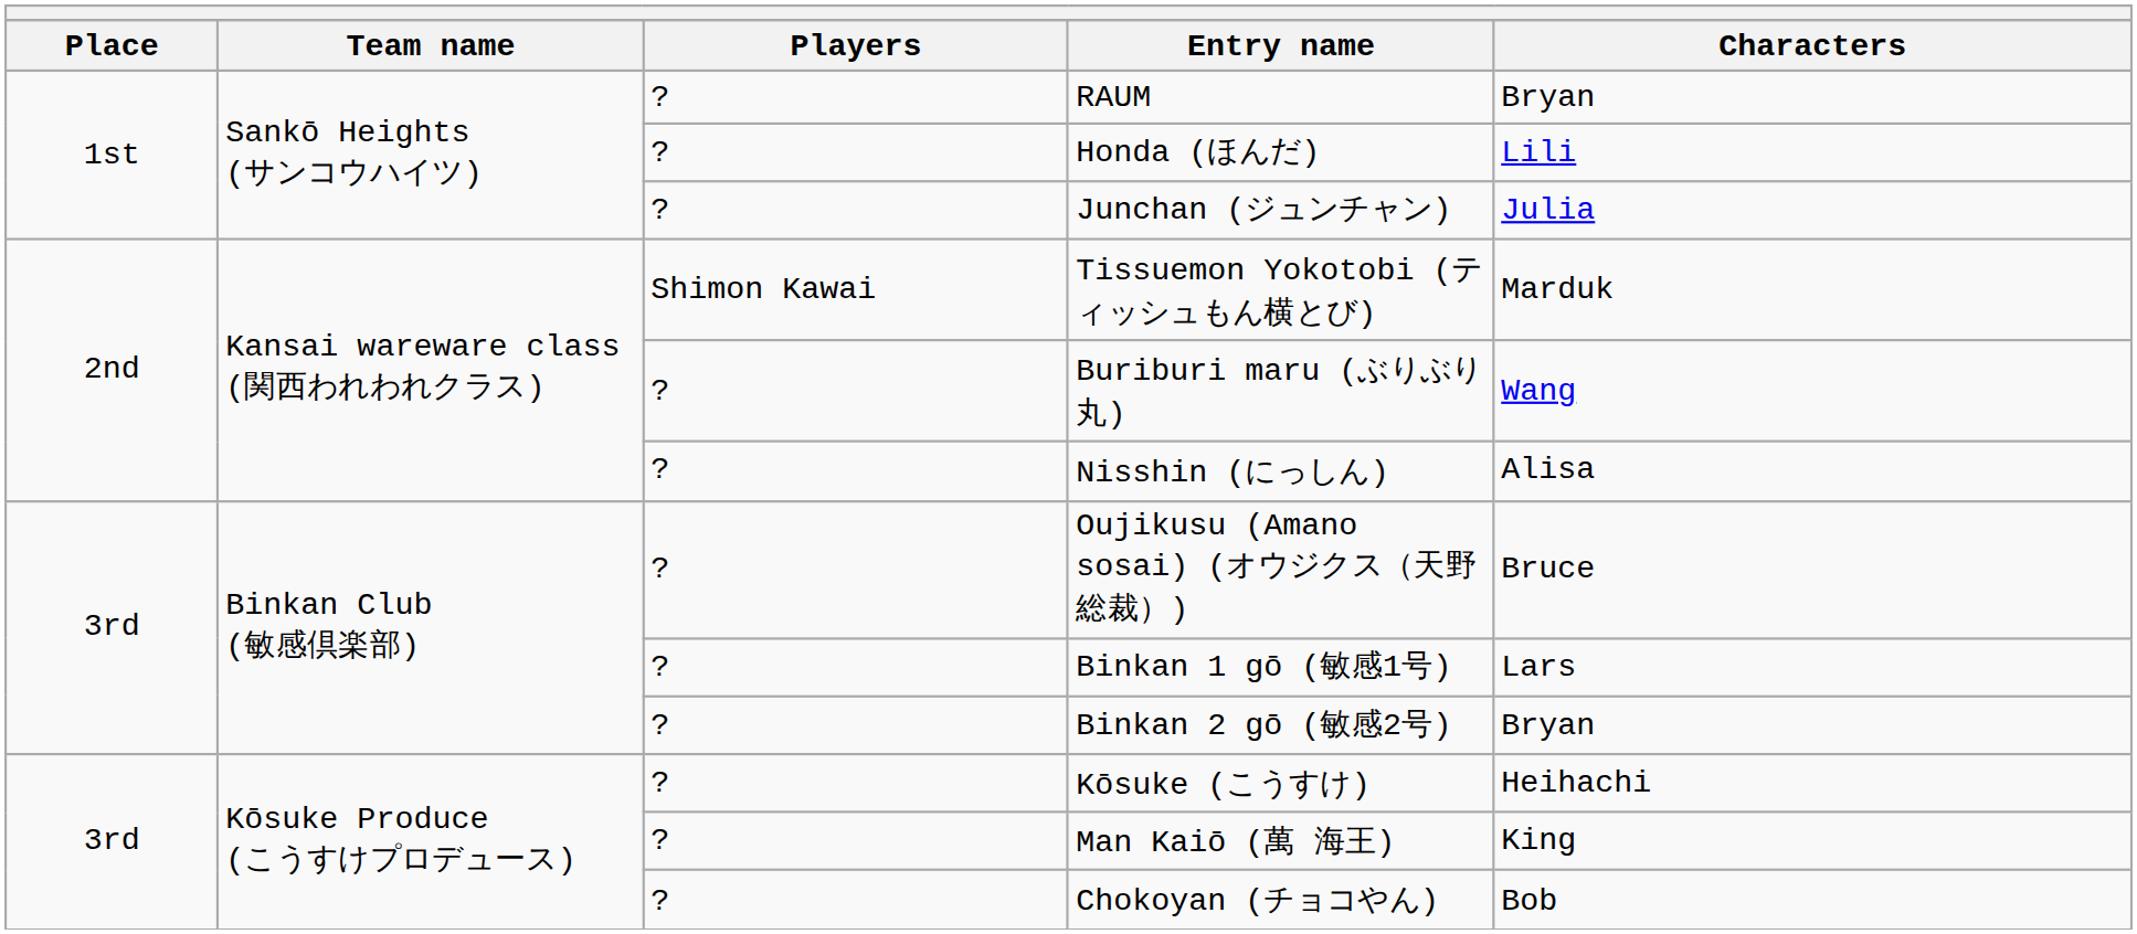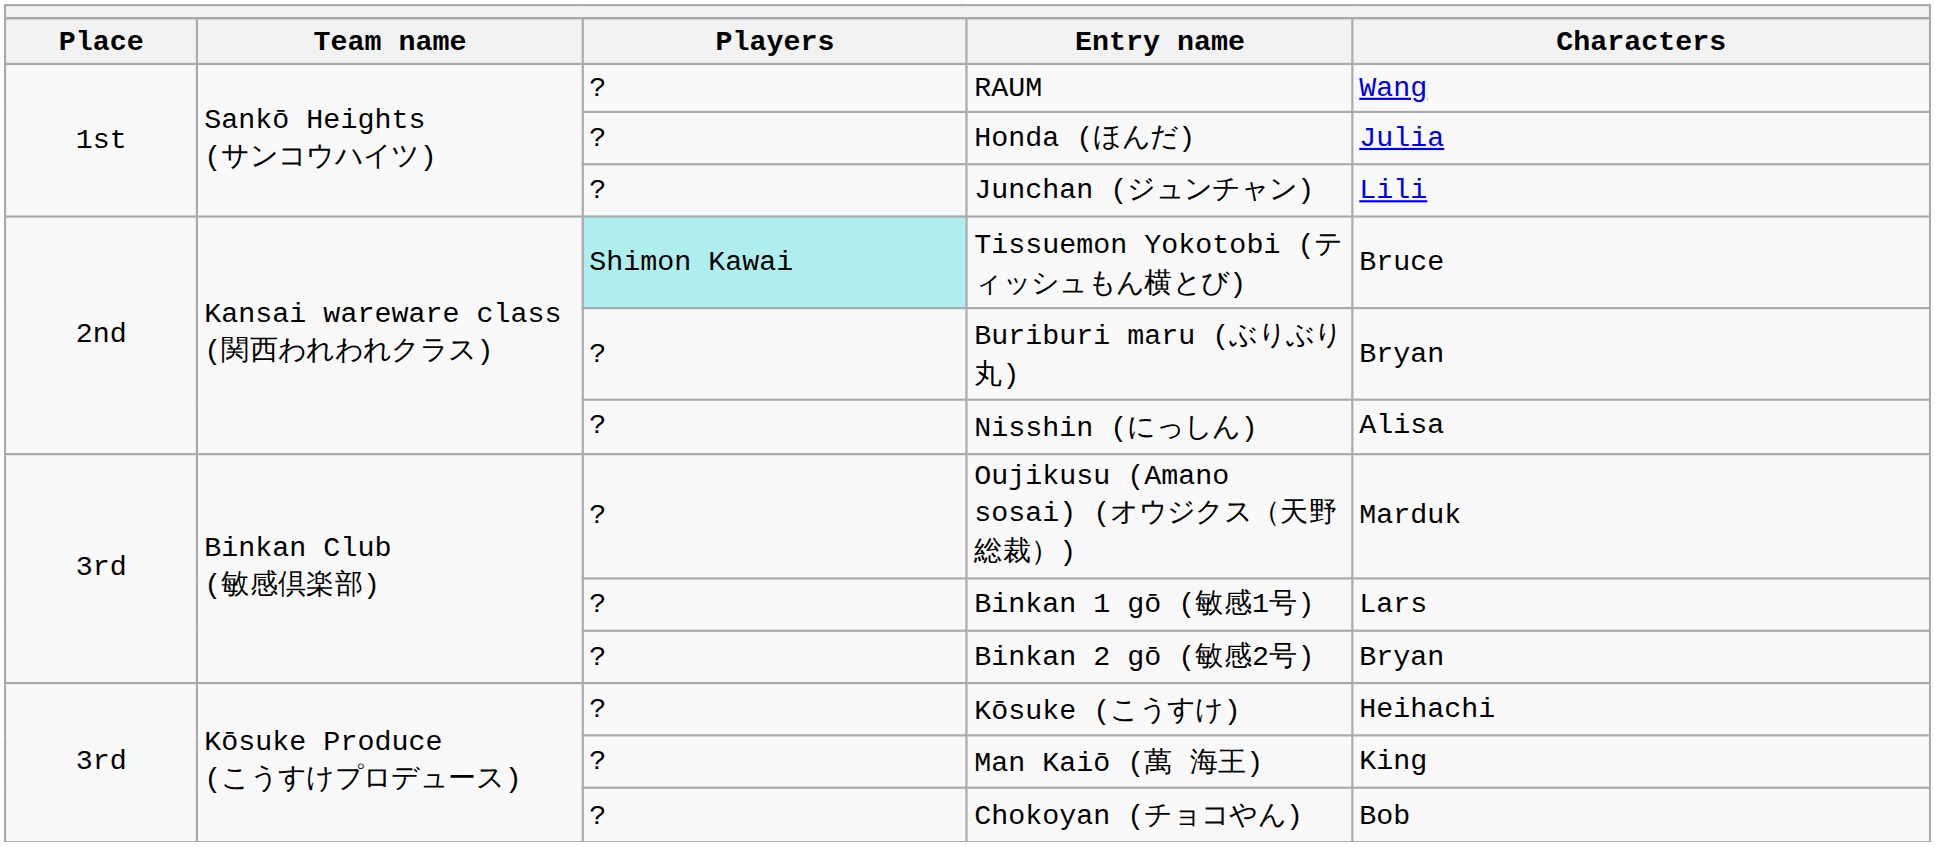RAUM | Characters: Bryan -> Wang
Honda (ほんだ) | Characters: Lili -> Julia
Junchan (ジュンチャン) | Characters: Julia -> Lili
Tissuemon Yokotobi (ティッシュもん横とび) | Players: no background -> paleturquoise background
Tissuemon Yokotobi (ティッシュもん横とび) | Characters: Marduk -> Bruce
Buriburi maru (ぶりぶり丸) | Characters: Wang -> Bryan
Oujikusu (Amano sosai) (オウジクス（天野総裁）) | Characters: Bruce -> Marduk
